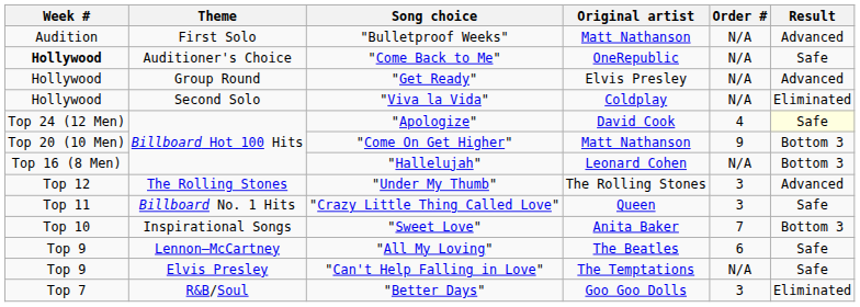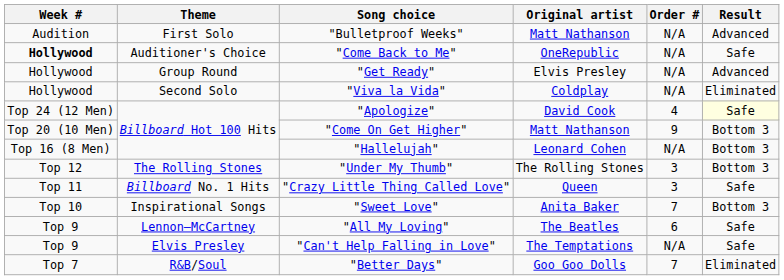"Under My Thumb" | Result: Advanced -> Bottom 3
"Better Days" | Order #: 3 -> 7
